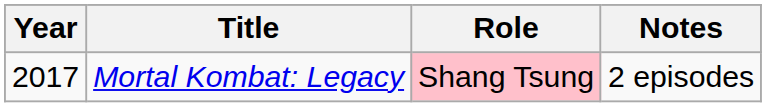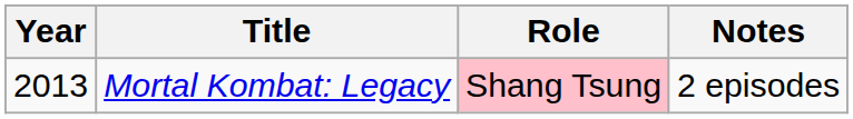Mortal Kombat: Legacy | Year: 2017 -> 2013
